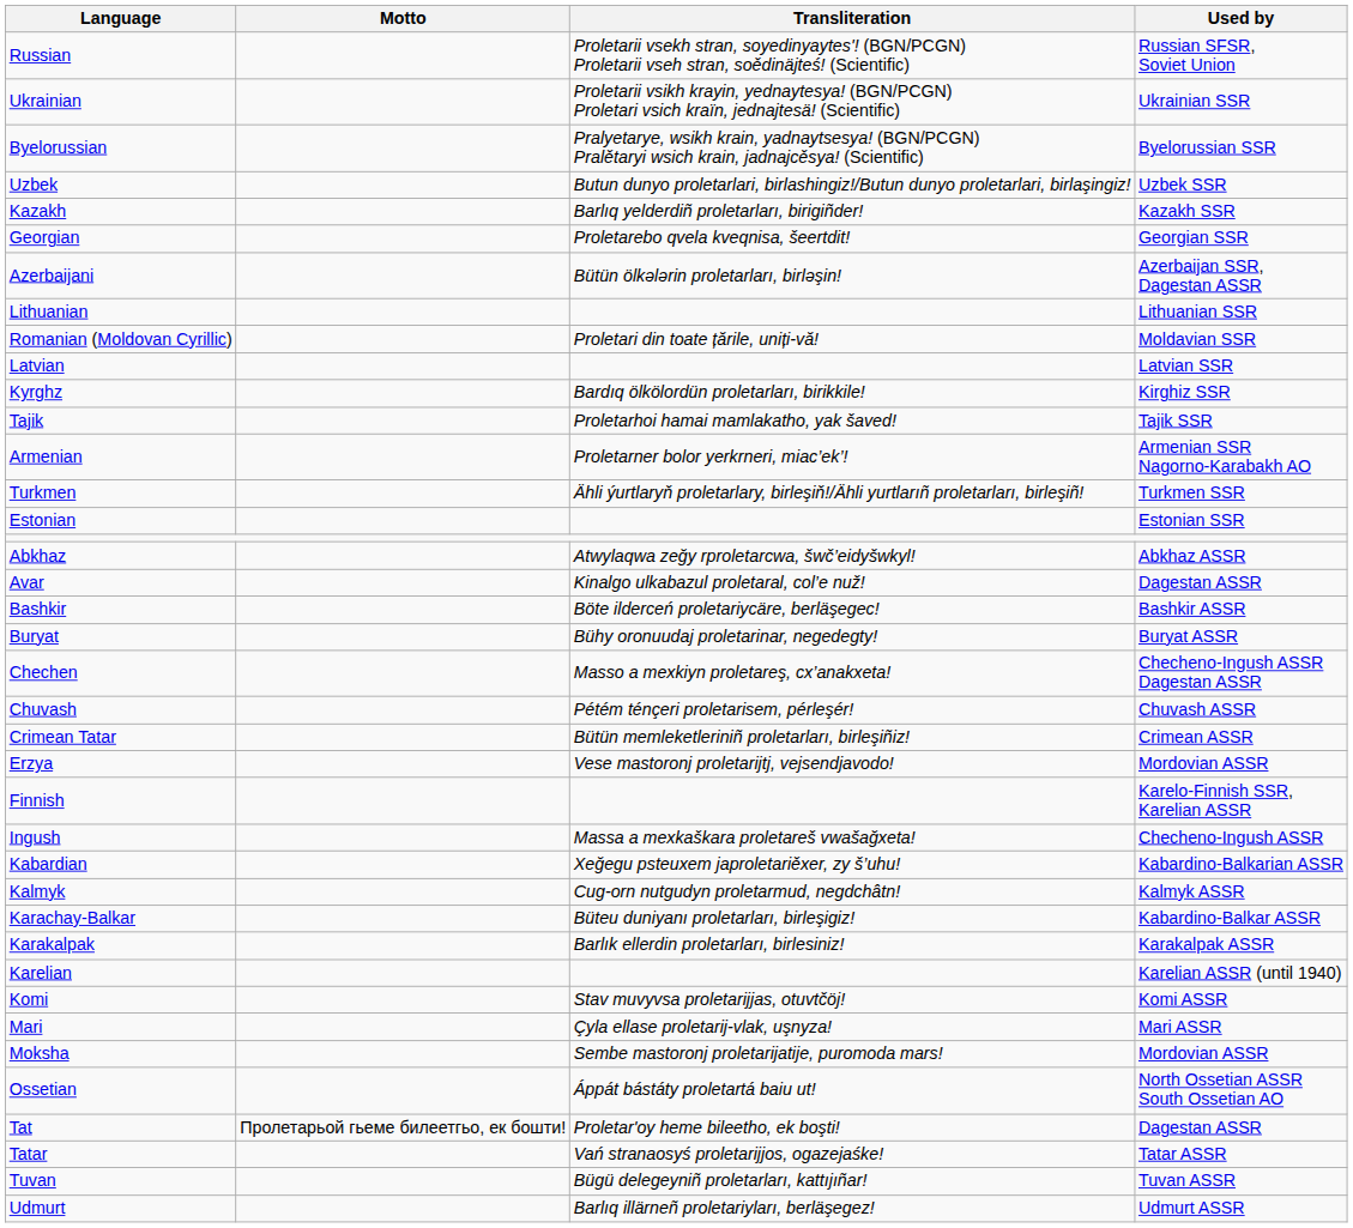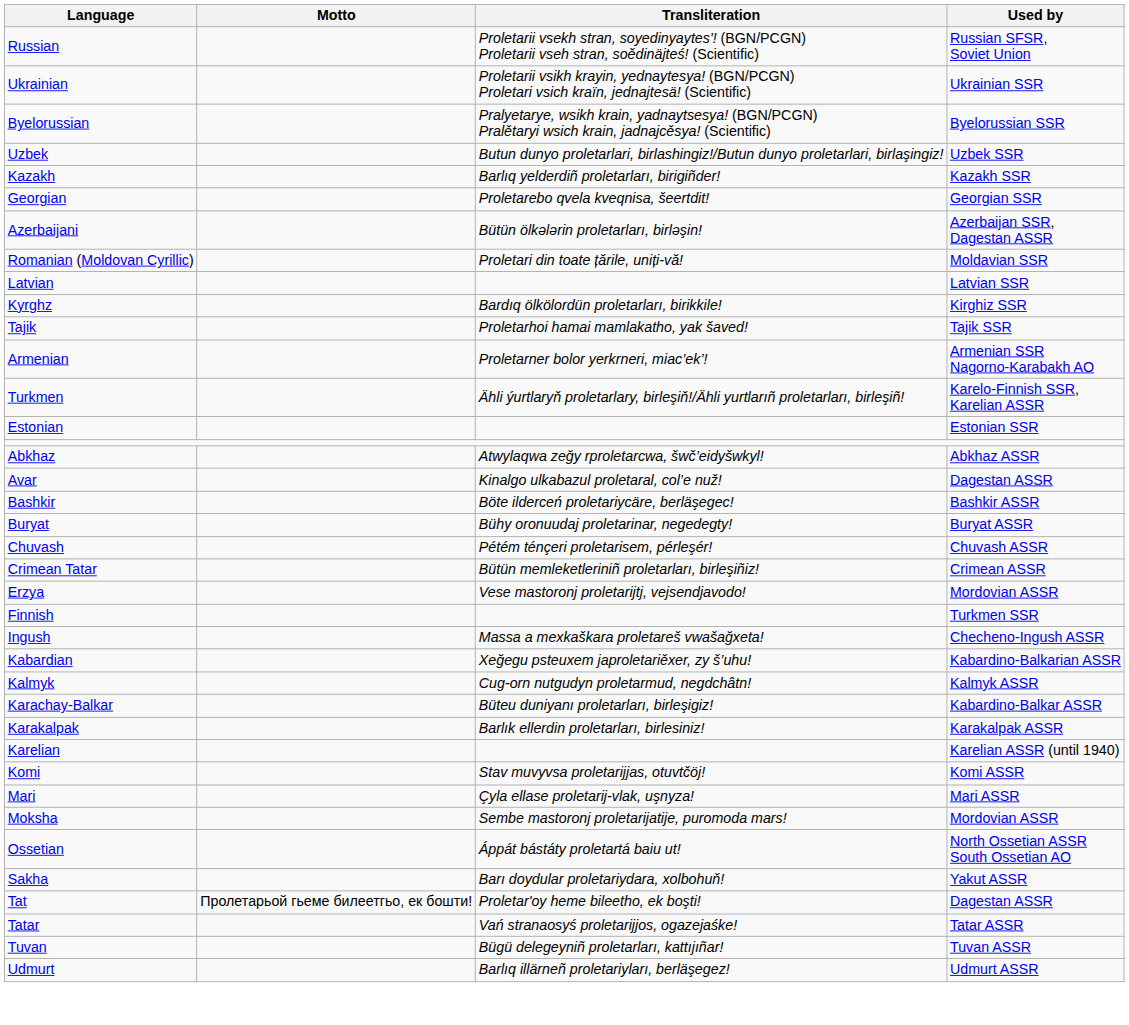- row: Lithuanian | Lithuanian SSR
Turkmen | Used by: Turkmen SSR -> Karelo-Finnish SSR, Karelian ASSR
- row: Chechen | Masso a mexkiyn proletareş, cx’anakxeta! | Checheno-Ingush ASSR Dagestan ASSR
Finnish | Used by: Karelo-Finnish SSR, Karelian ASSR -> Turkmen SSR
+ row: Sakha | Barı doydular proletariydara, xolbohuň! | Yakut ASSR
